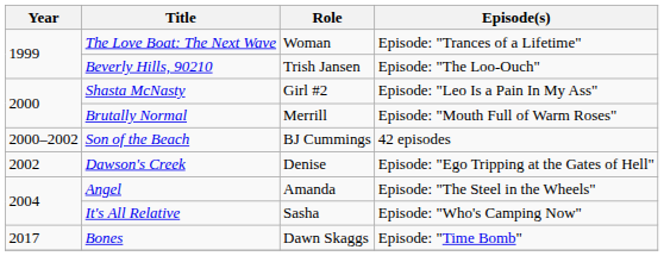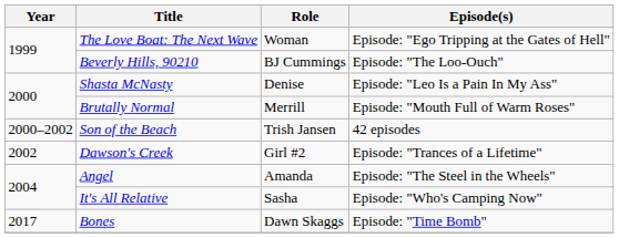The Love Boat: The Next Wave | Episode(s): Episode: "Trances of a Lifetime" -> Episode: "Ego Tripping at the Gates of Hell"
Beverly Hills, 90210 | Role: Trish Jansen -> BJ Cummings
Shasta McNasty | Role: Girl #2 -> Denise
Son of the Beach | Role: BJ Cummings -> Trish Jansen
Dawson's Creek | Role: Denise -> Girl #2
Dawson's Creek | Episode(s): Episode: "Ego Tripping at the Gates of Hell" -> Episode: "Trances of a Lifetime"
